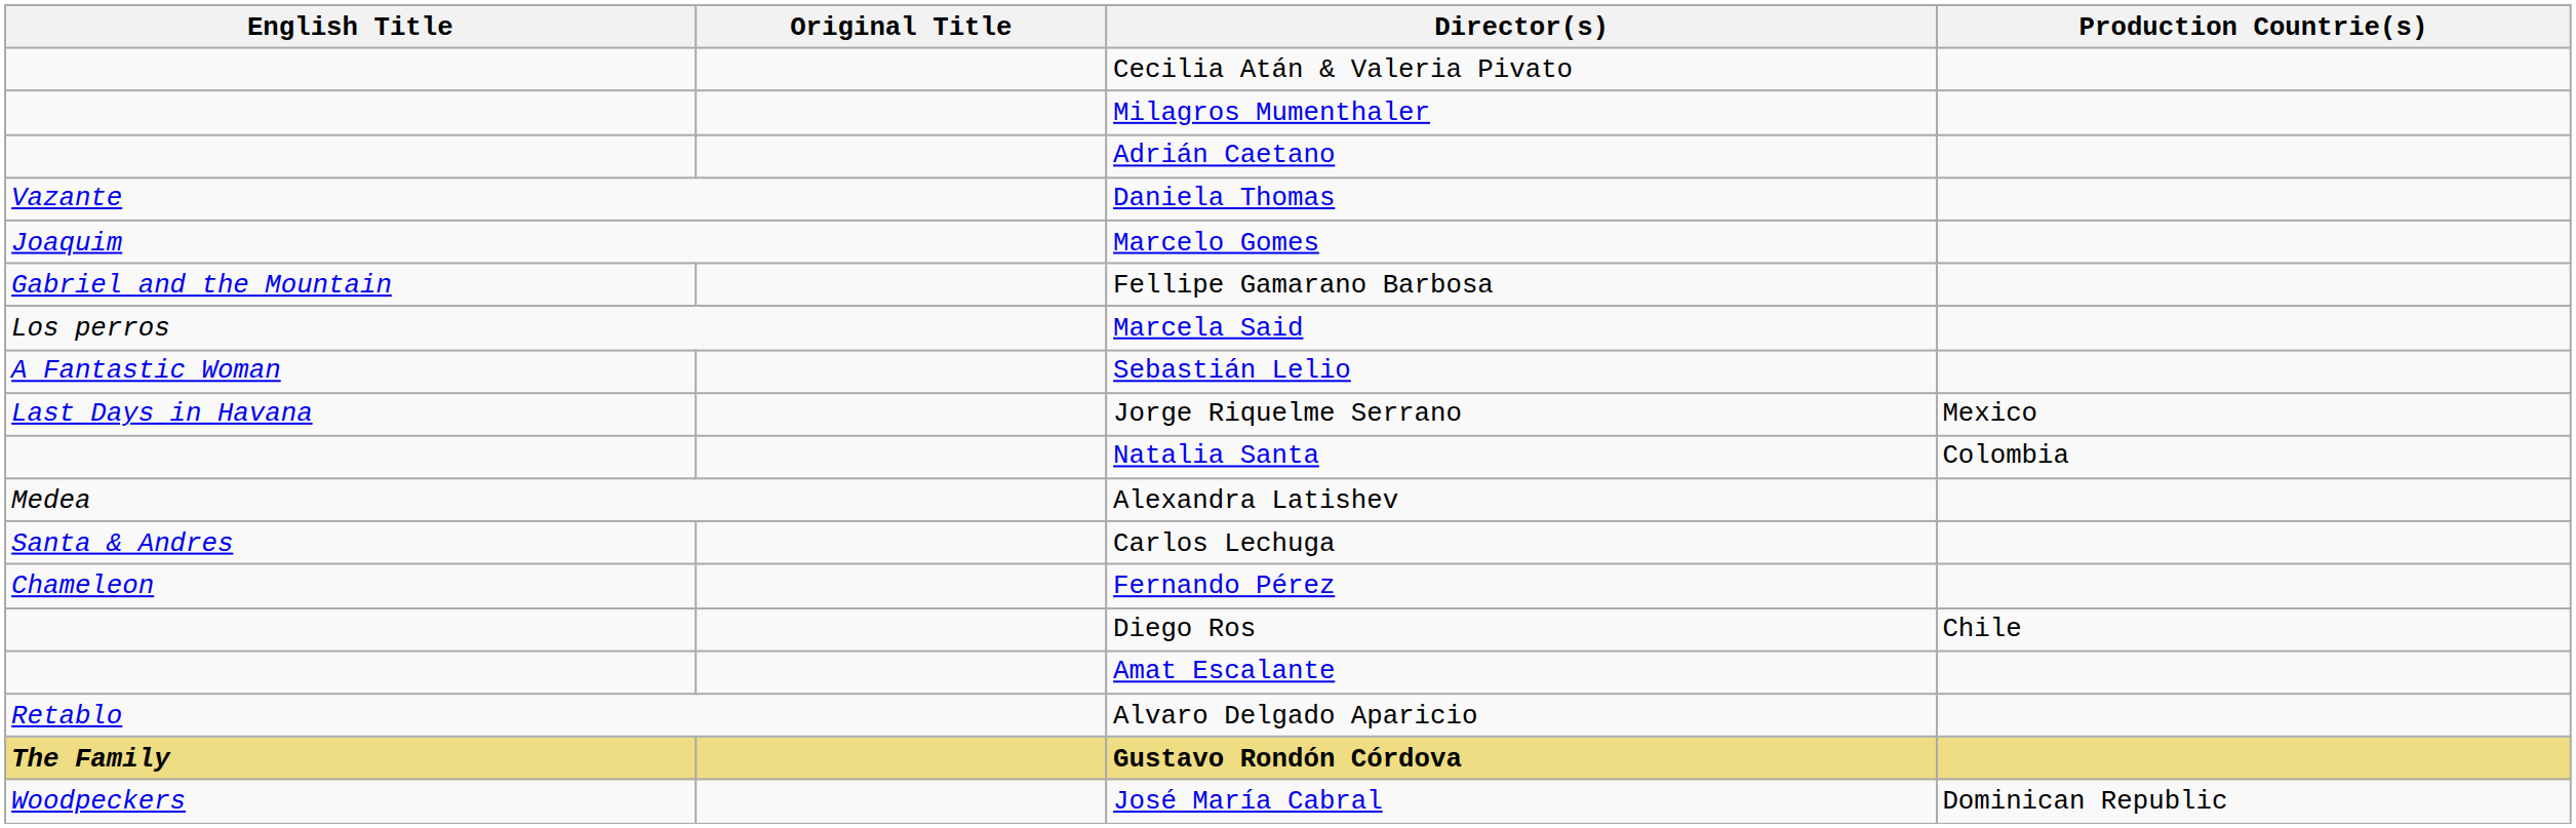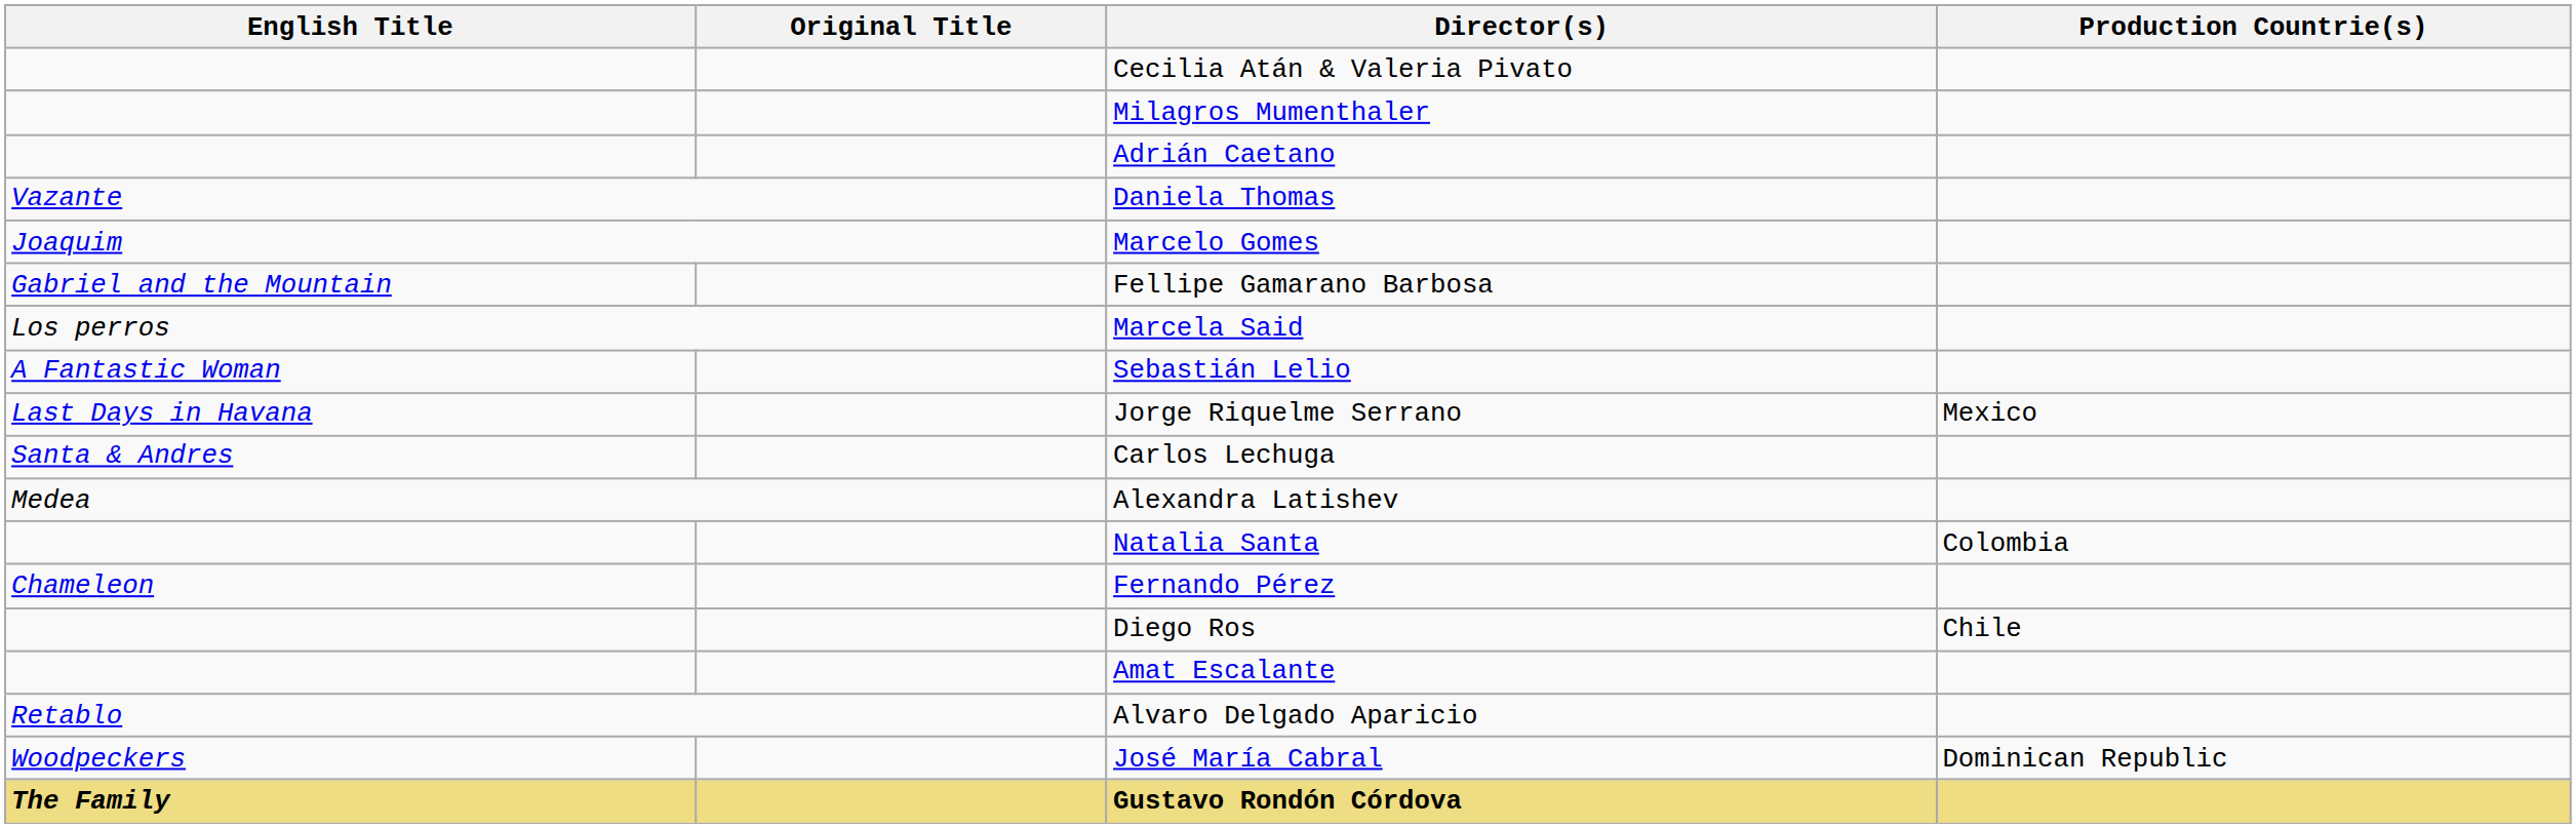rows swapped: Natalia Santa <-> Carlos Lechuga
rows swapped: José María Cabral <-> Gustavo Rondón Córdova
